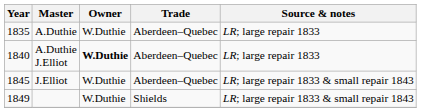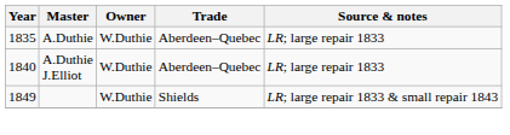A.Duthie J.Elliot | Owner: bold -> normal
- row: 1845 | J.Elliot | W.Duthie | Aberdeen–Quebec | LR; large repair 1833 & small repair 1843
